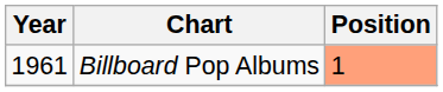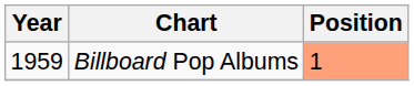Billboard Pop Albums | Year: 1961 -> 1959
